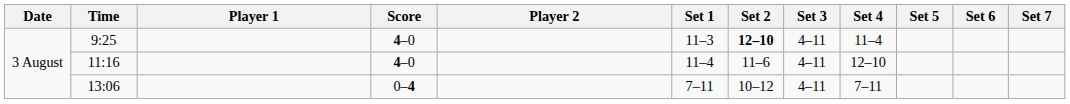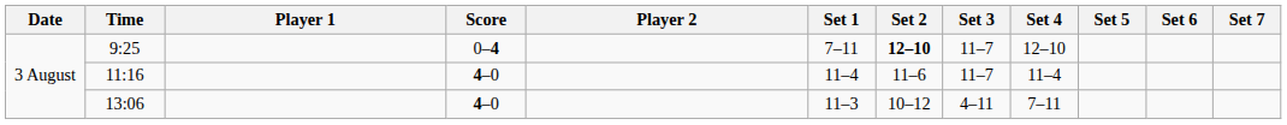9:25 | Score: 4–0 -> 0–4
9:25 | Set 1: 11–3 -> 7–11
9:25 | Set 3: 4–11 -> 11–7
9:25 | Set 4: 11–4 -> 12–10
11:16 | Set 3: 4–11 -> 11–7
11:16 | Set 4: 12–10 -> 11–4
13:06 | Score: 0–4 -> 4–0
13:06 | Set 1: 7–11 -> 11–3
